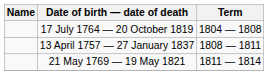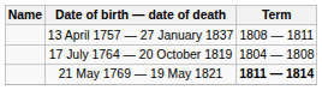rows swapped: 17 July 1764 — 20 October 1819 <-> 13 April 1757 — 27 January 1837
21 May 1769 — 19 May 1821 | Term: normal -> bold
